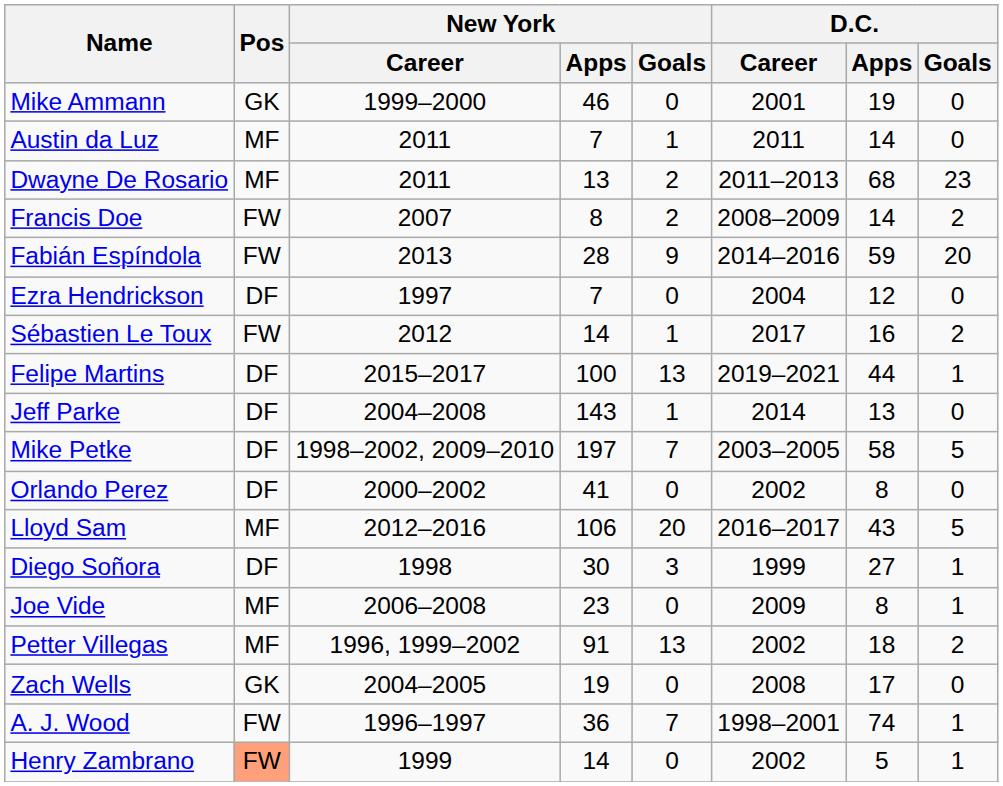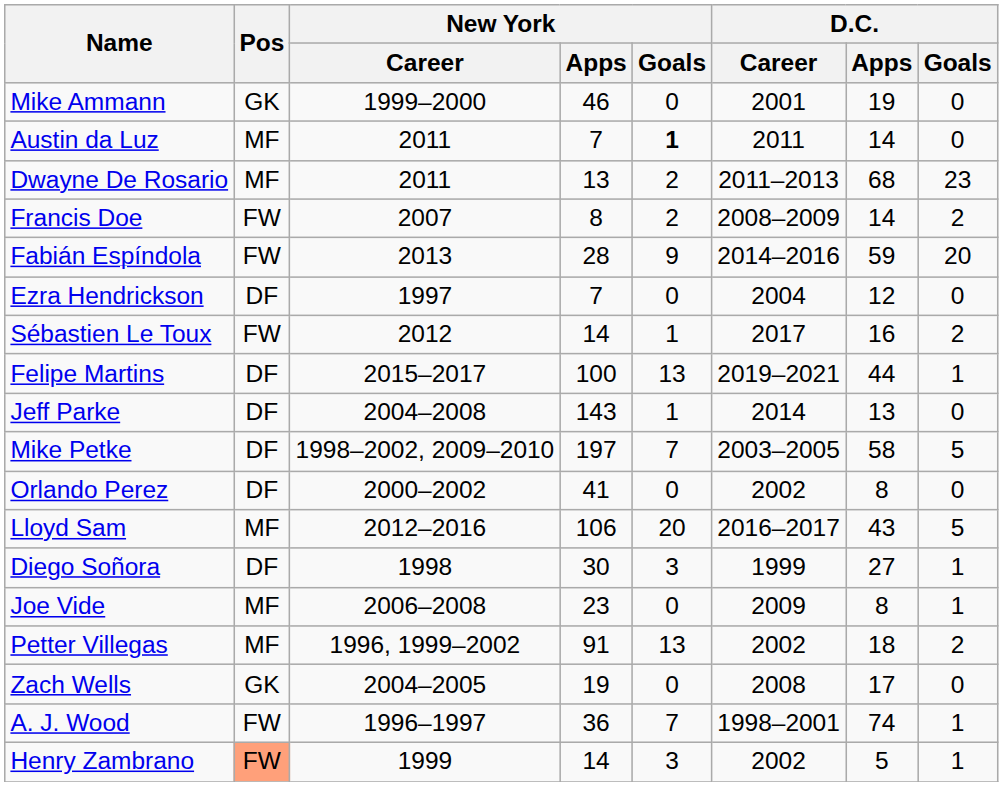Austin da Luz | New York / Goals: normal -> bold
Henry Zambrano | New York / Goals: 0 -> 3
